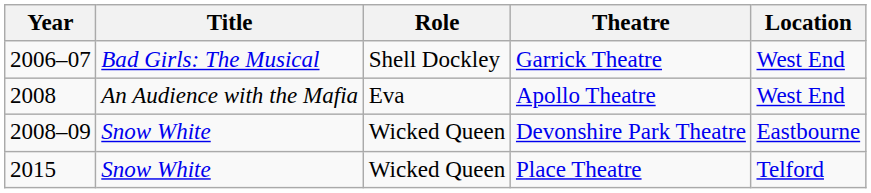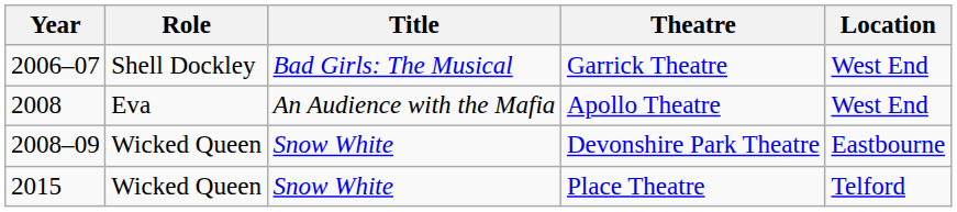columns swapped: Title <-> Role
